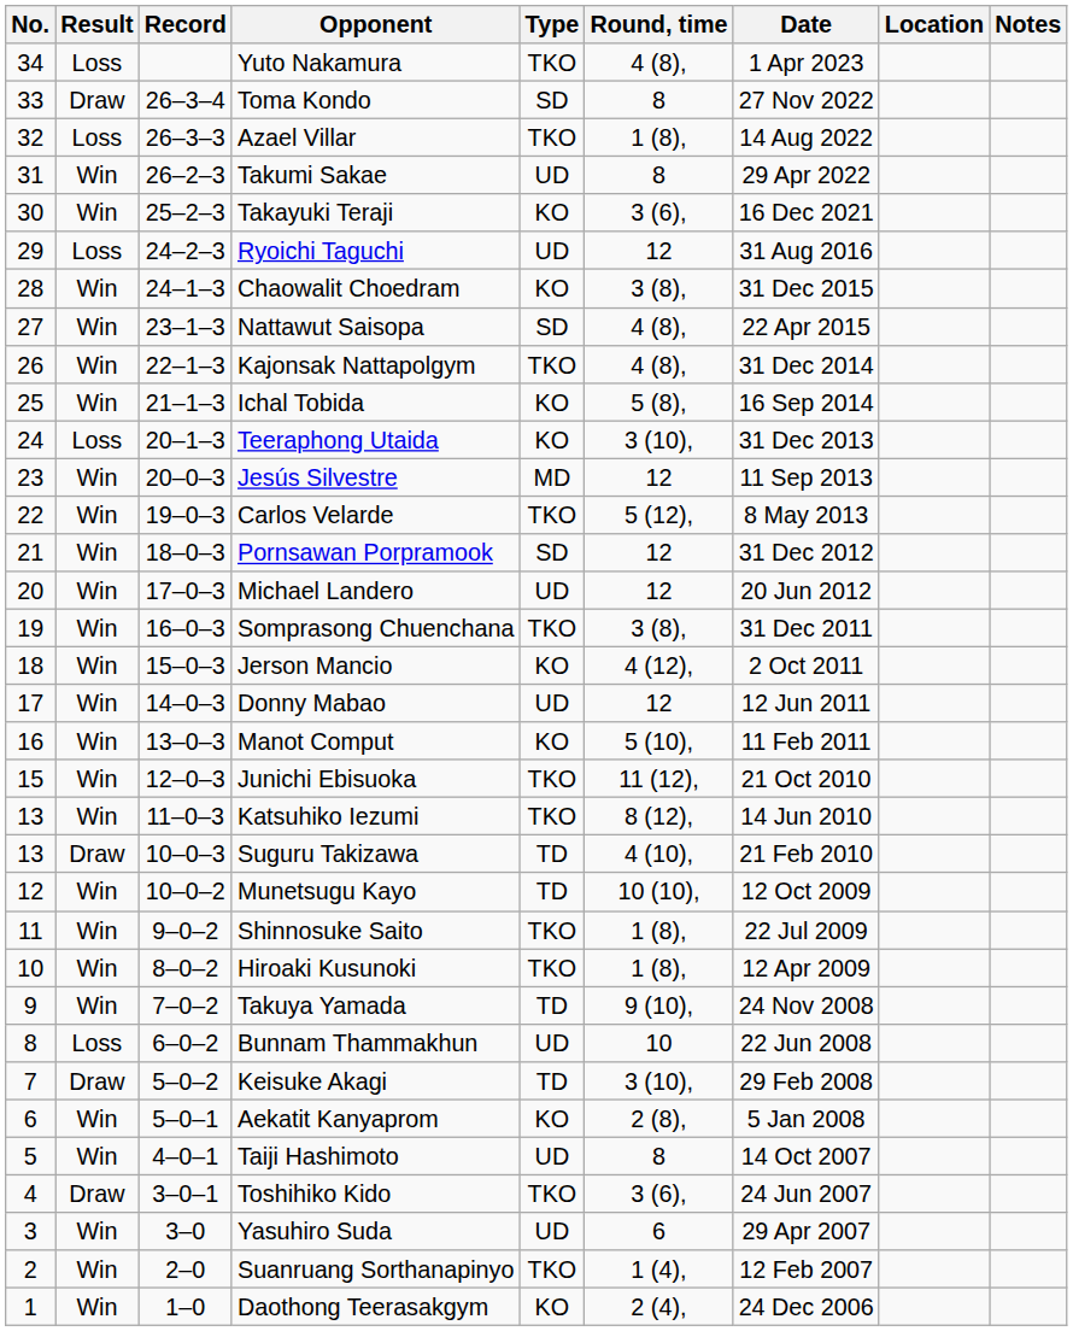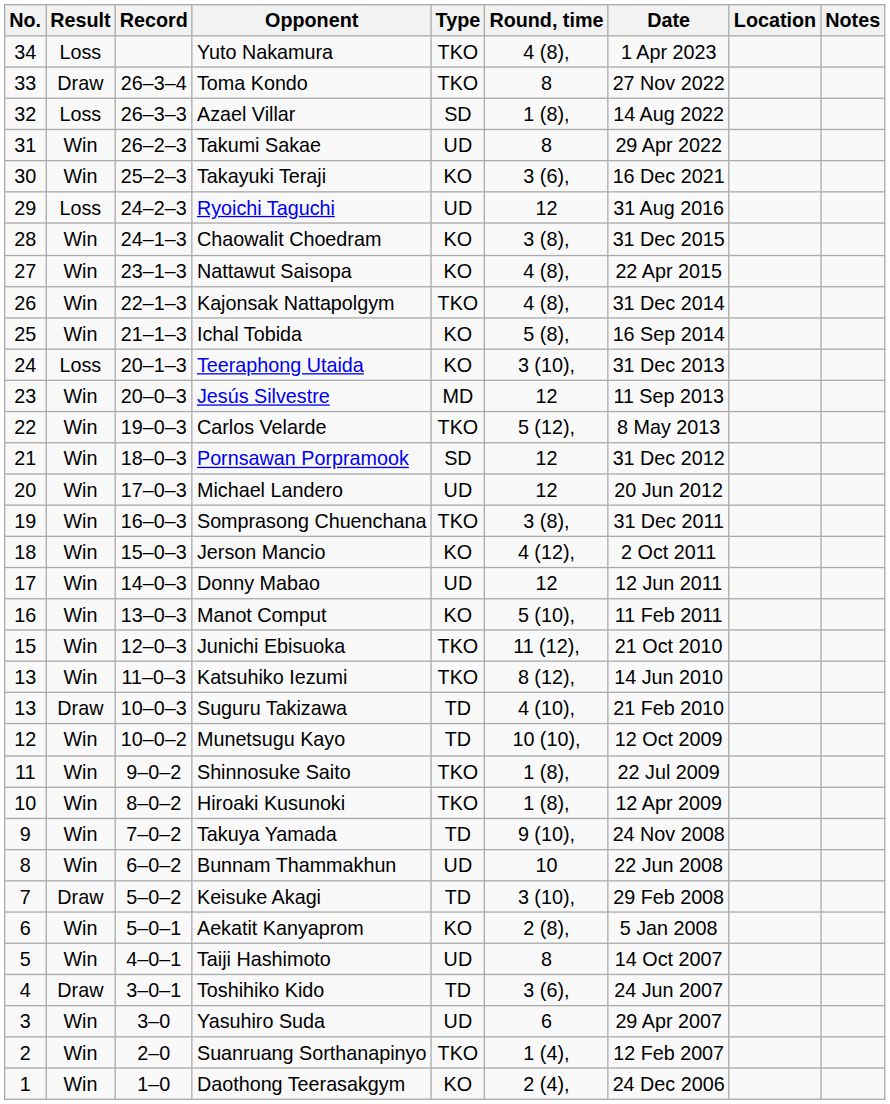Toma Kondo | Type: SD -> TKO
Azael Villar | Type: TKO -> SD
Nattawut Saisopa | Type: SD -> KO
Bunnam Thammakhun | Result: Loss -> Win
Toshihiko Kido | Type: TKO -> TD
